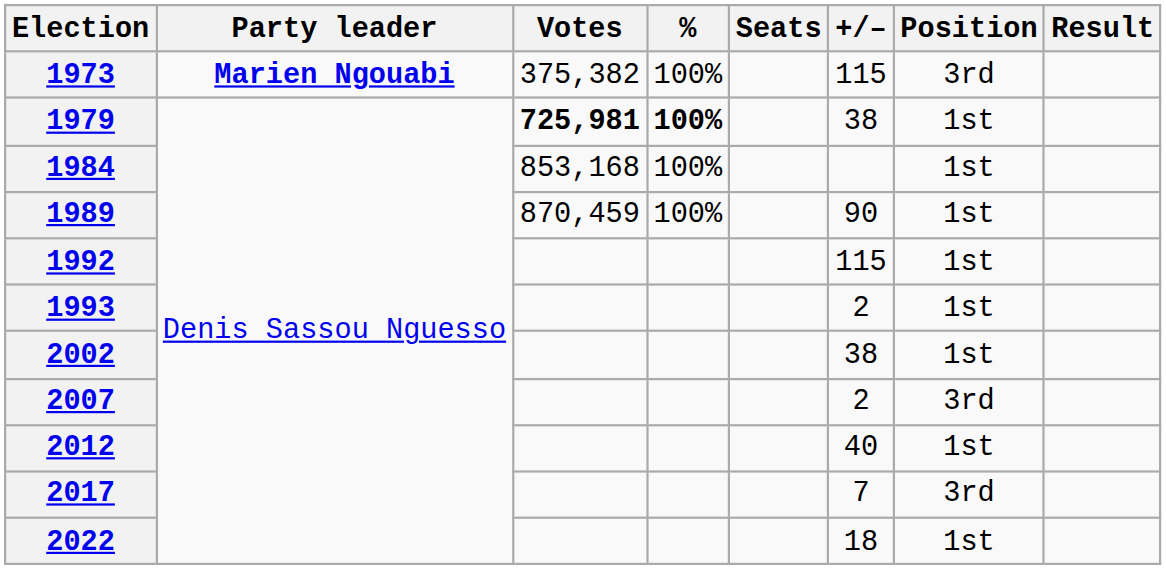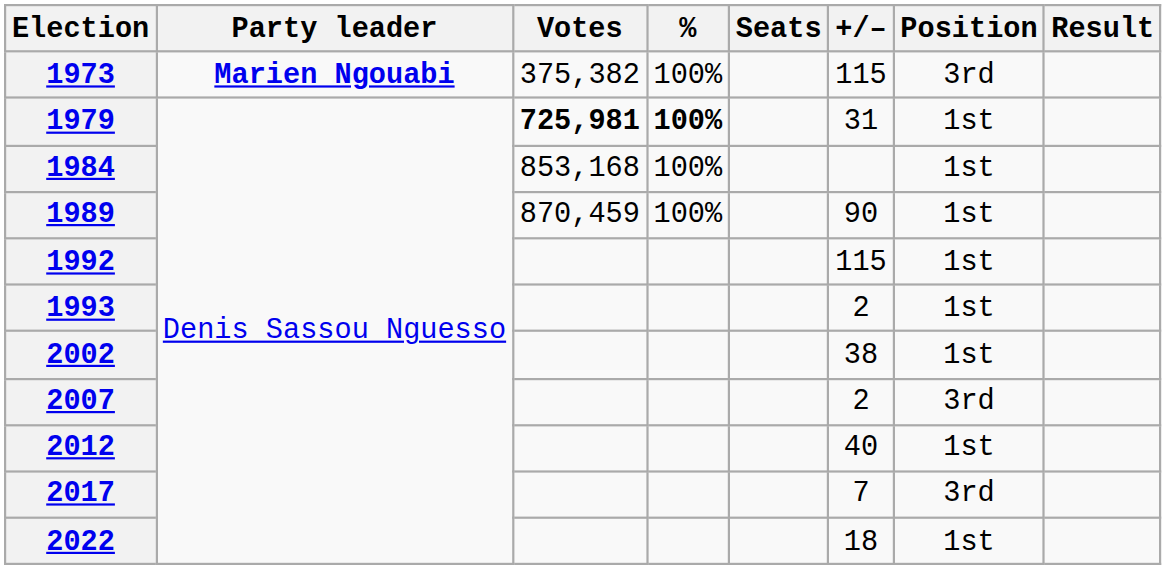1979 | +/–: 38 -> 31
